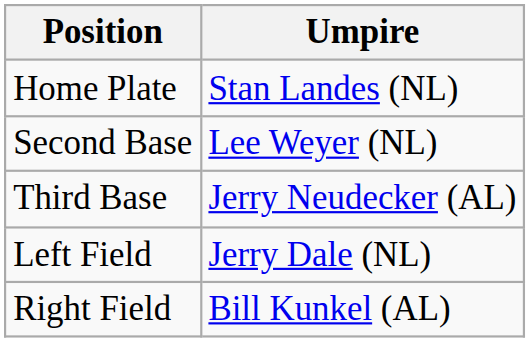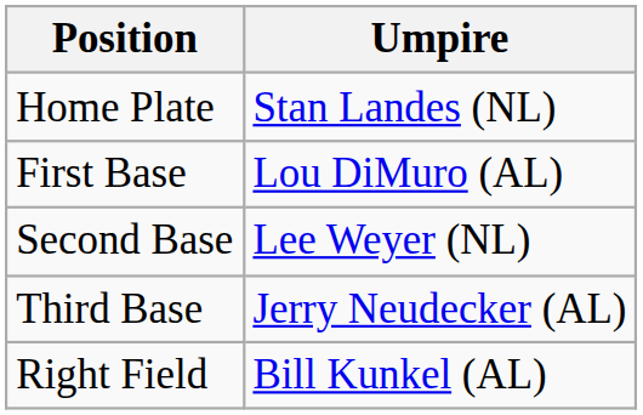+ row: First Base | Lou DiMuro (AL)
- row: Left Field | Jerry Dale (NL)
